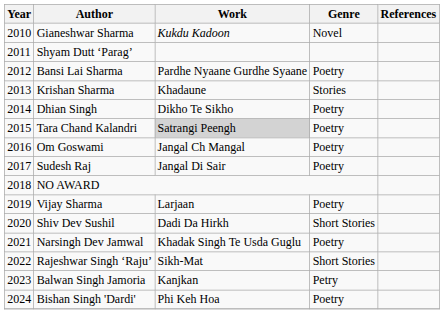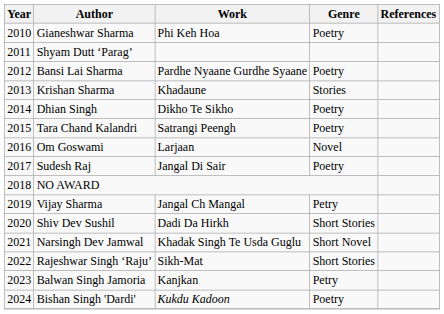Gianeshwar Sharma | Work: Kukdu Kadoon -> Phi Keh Hoa
Gianeshwar Sharma | Genre: Novel -> Poetry
Tara Chand Kalandri | Work: lightgrey background -> no background
Om Goswami | Work: Jangal Ch Mangal -> Larjaan
Om Goswami | Genre: Poetry -> Novel
Vijay Sharma | Work: Larjaan -> Jangal Ch Mangal
Vijay Sharma | Genre: Poetry -> Petry
Narsingh Dev Jamwal | Genre: Poetry -> Short Novel
Bishan Singh 'Dardi' | Work: Phi Keh Hoa -> Kukdu Kadoon
